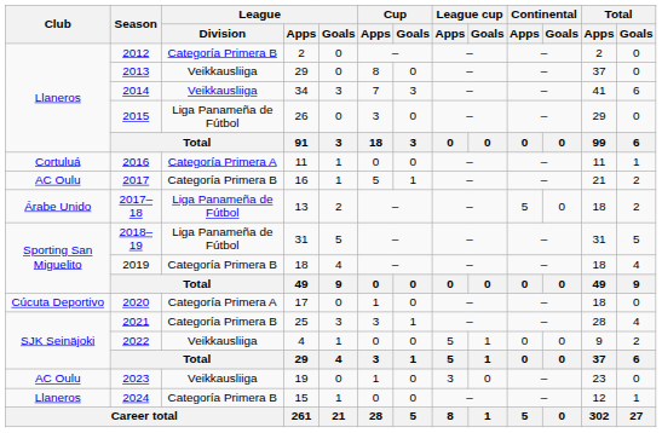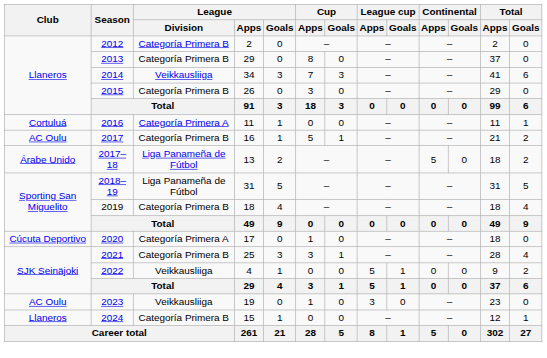2013 | League / Division: Veikkausliiga -> Categoría Primera B
2015 | League / Division: Liga Panameña de Fútbol -> Categoría Primera B
